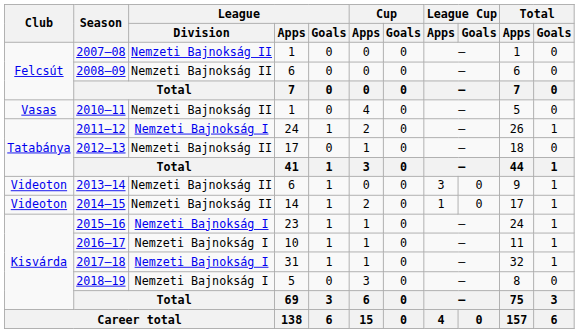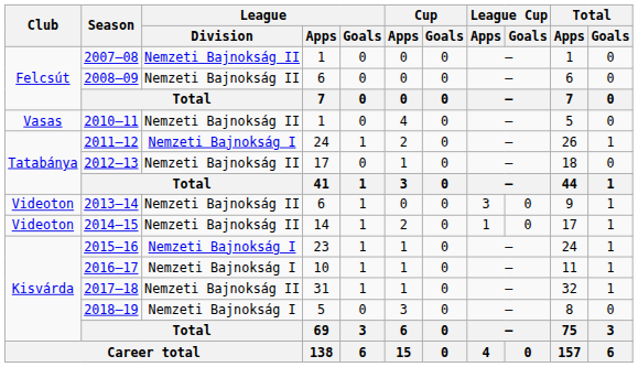2017–18 | League / Division: Nemzeti Bajnokság I -> Nemzeti Bajnokság II
